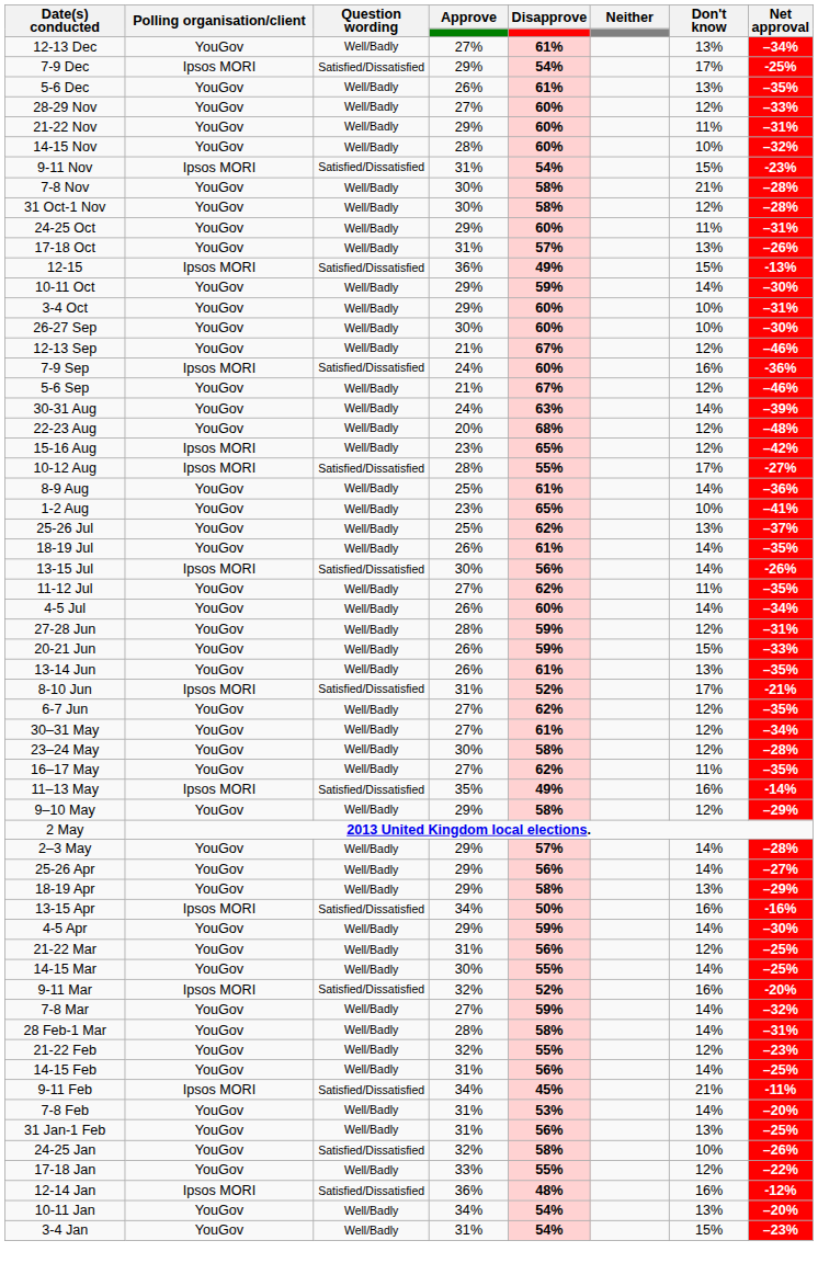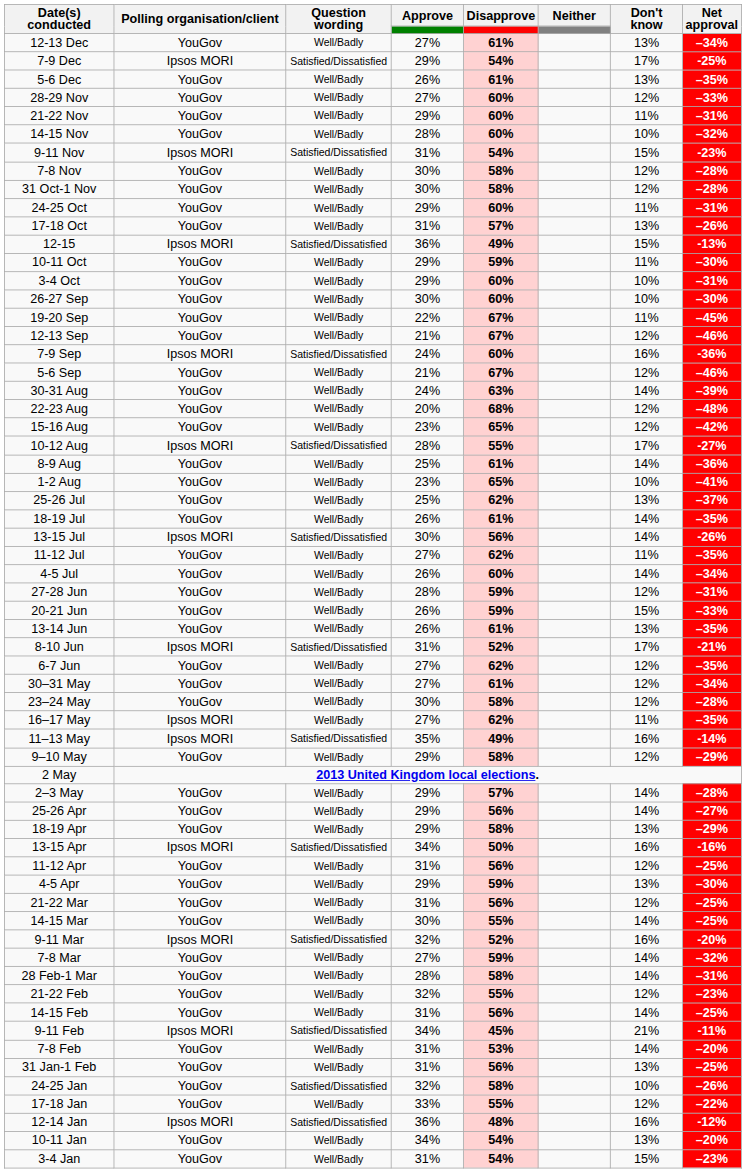7-8 Nov | Don't know: 21% -> 12%
10-11 Oct | Don't know: 14% -> 11%
+ row: 19-20 Sep | YouGov | Well/Badly | 22% | 67% | 11% | –45%
15-16 Aug | Polling organisation/client: Ipsos MORI -> YouGov
16–17 May | Polling organisation/client: YouGov -> Ipsos MORI
+ row: 11-12 Apr | YouGov | Well/Badly | 31% | 56% | 12% | –25%
4-5 Apr | Don't know: 14% -> 13%
